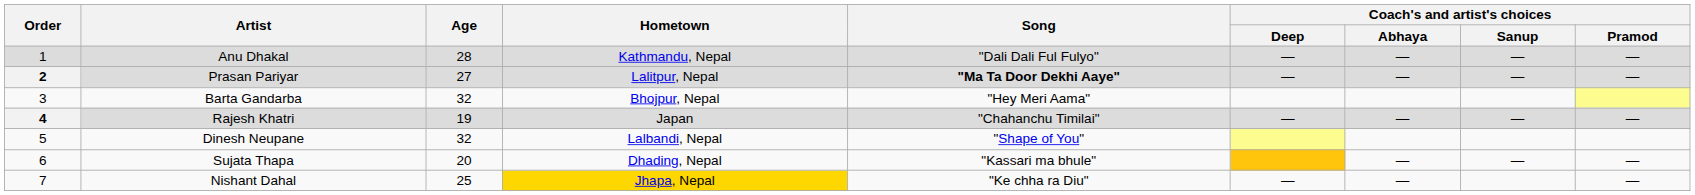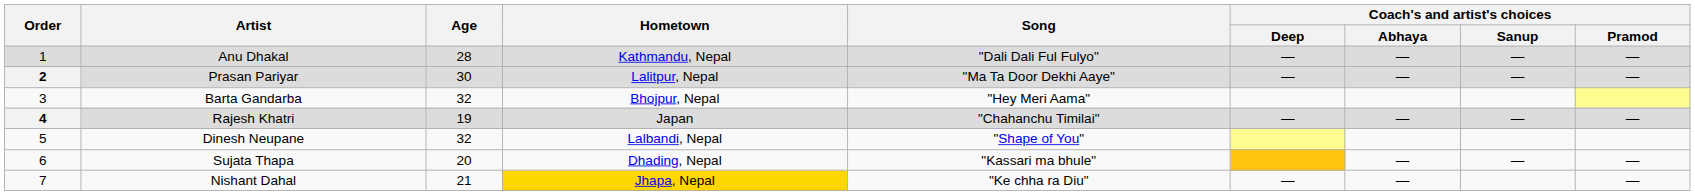Prasan Pariyar | Age: 27 -> 30
Prasan Pariyar | Song: bold -> normal
Nishant Dahal | Age: 25 -> 21
